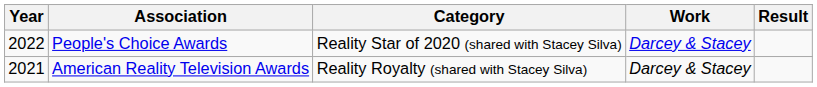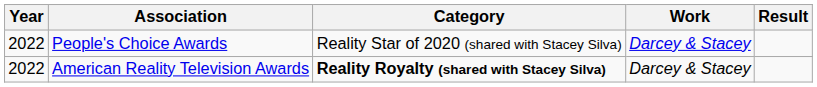American Reality Television Awards | Year: 2021 -> 2022
American Reality Television Awards | Category: normal -> bold
